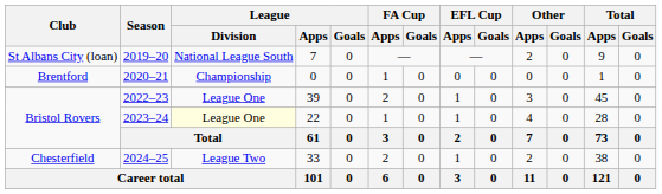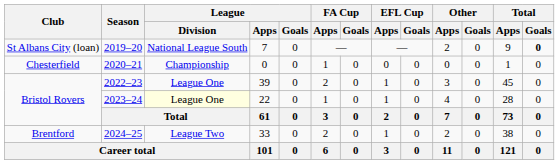2019–20 | Total / Goals: normal -> bold
2020–21 | Club: Brentford -> Chesterfield
2024–25 | Club: Chesterfield -> Brentford
